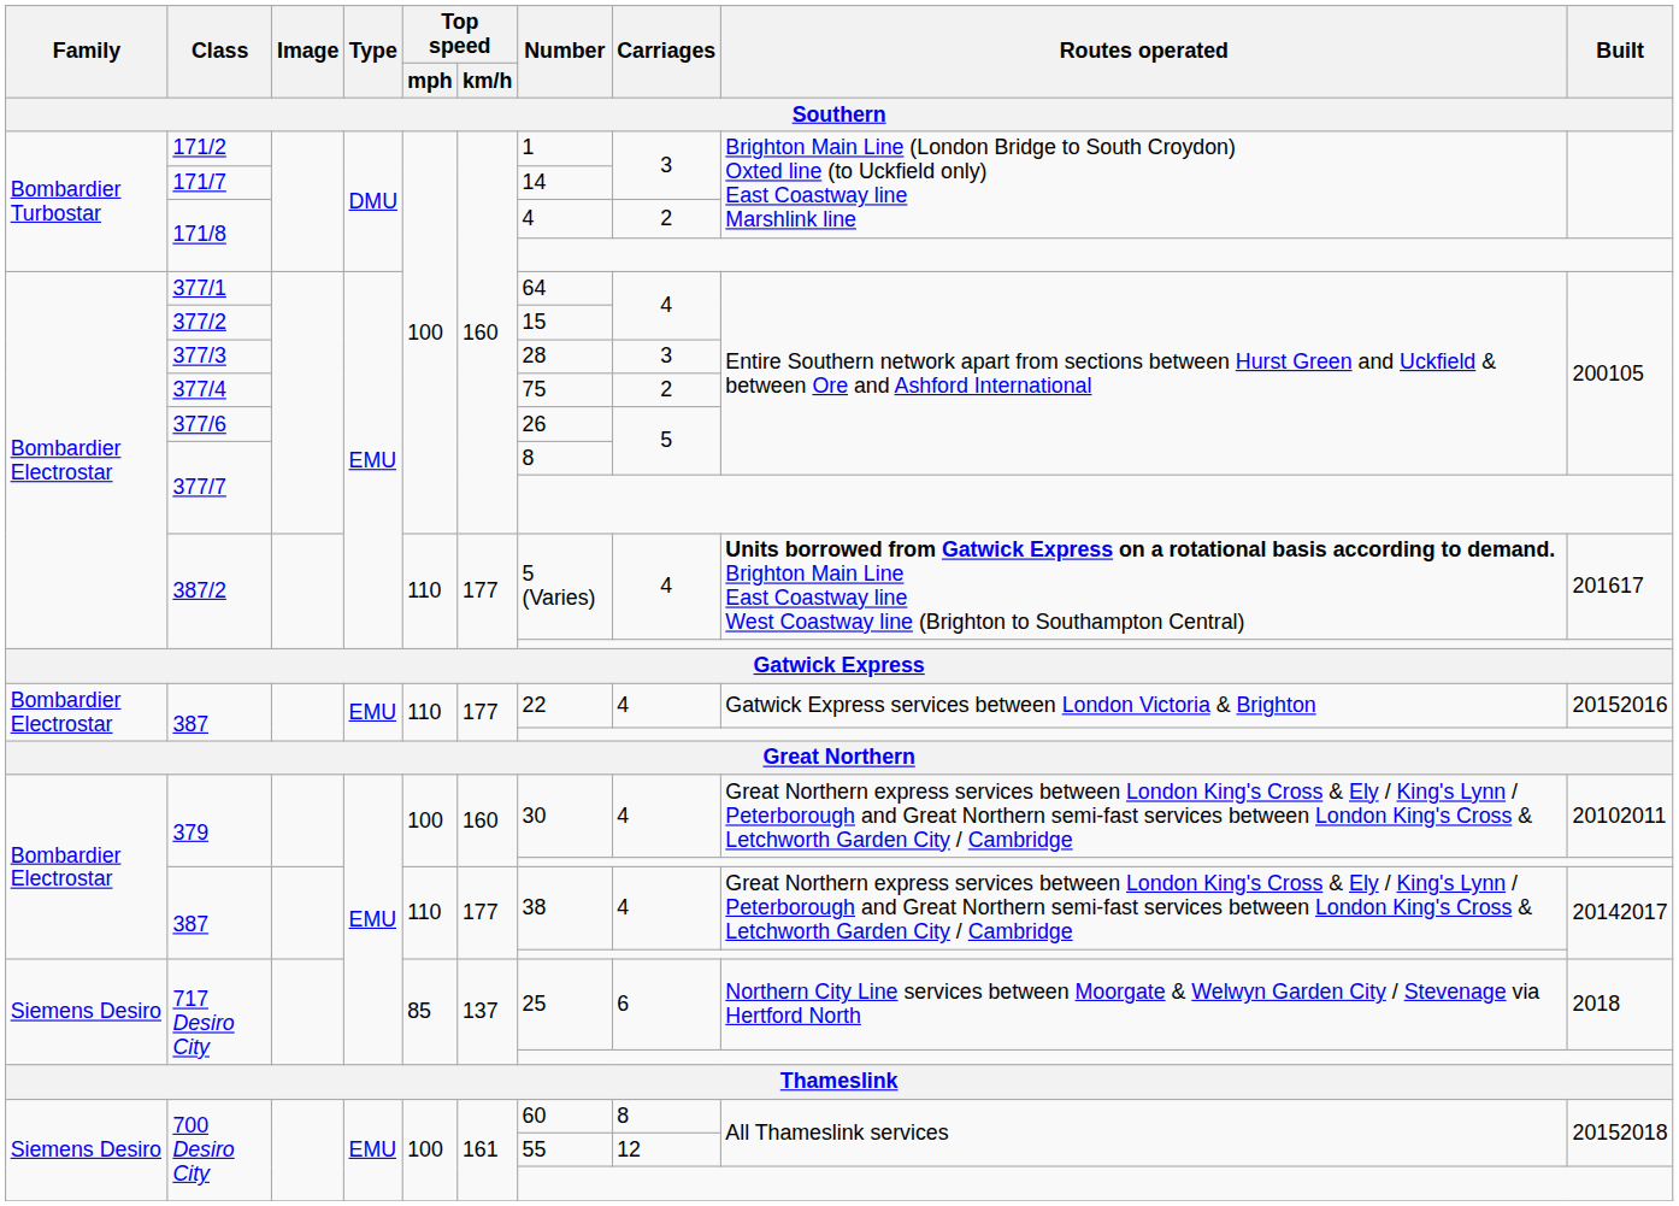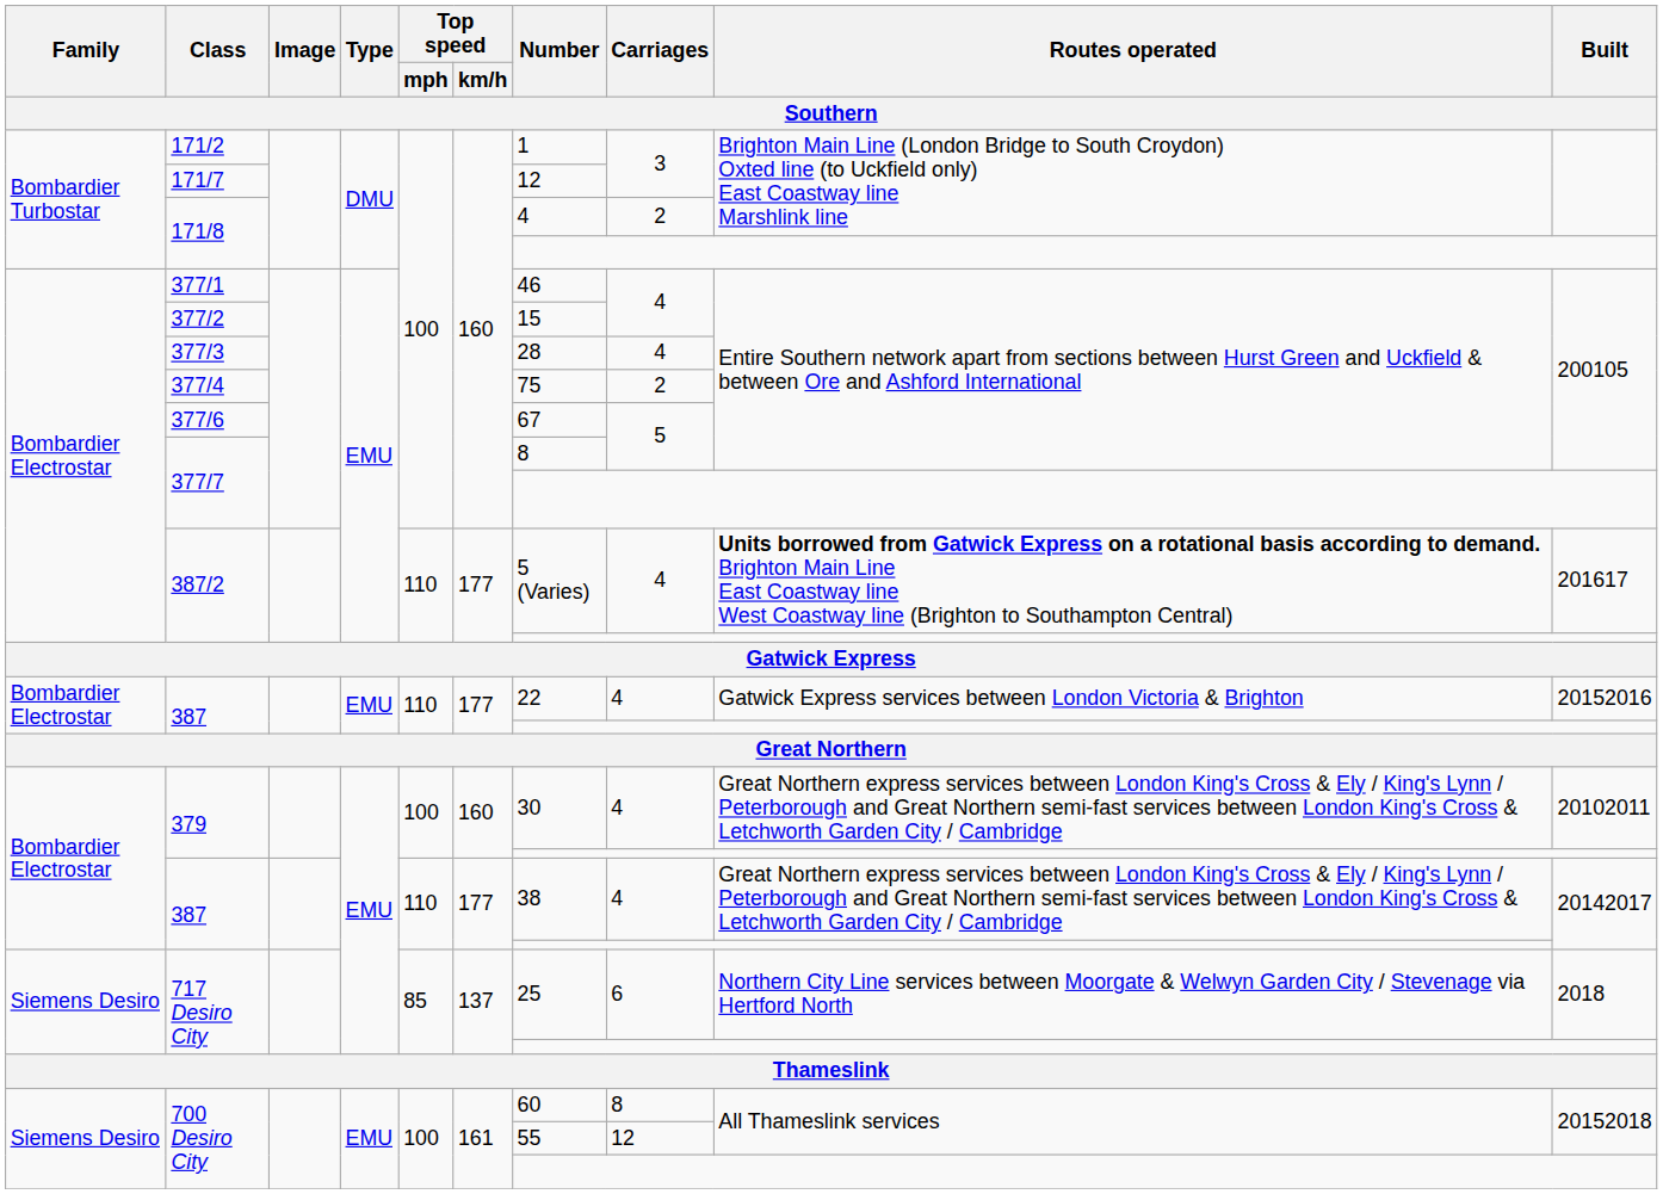171/7 | Number: 14 -> 12
377/1 | Number: 64 -> 46
377/3 | Carriages: 3 -> 4
377/6 | Number: 26 -> 67
